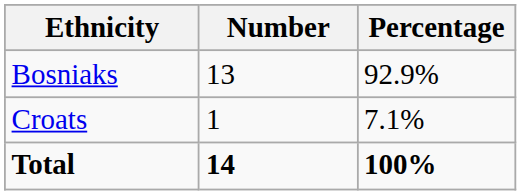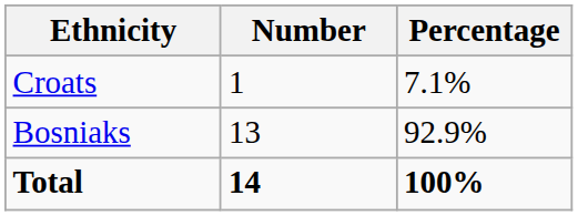rows swapped: Bosniaks <-> Croats
